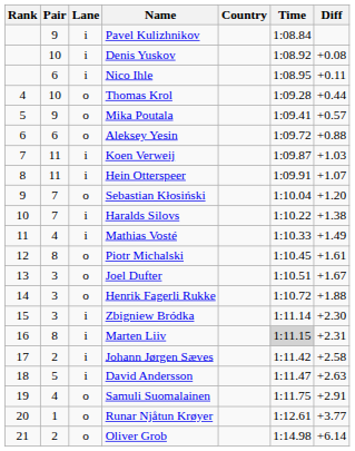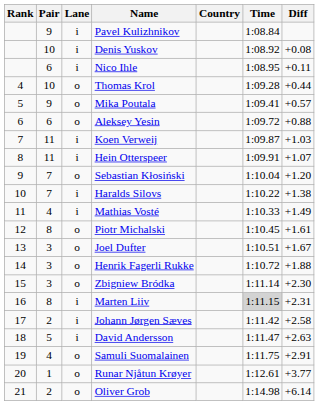Zbigniew Bródka | Lane: i -> o
